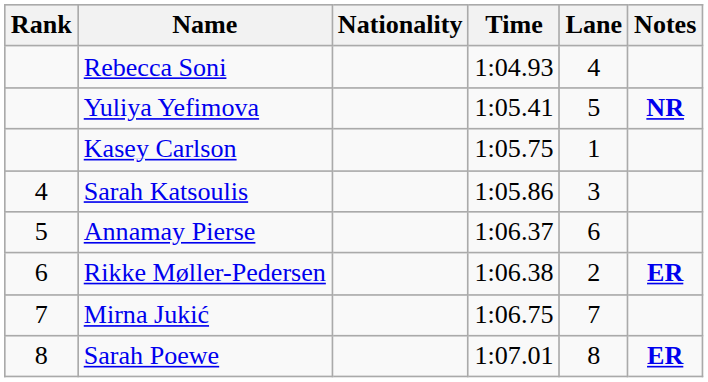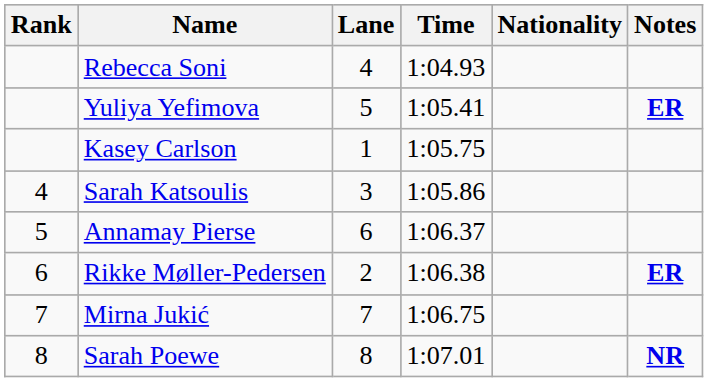columns swapped: Nationality <-> Lane
Yuliya Yefimova | Notes: NR -> ER
Sarah Poewe | Notes: ER -> NR
